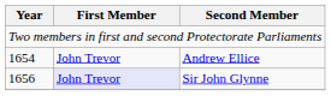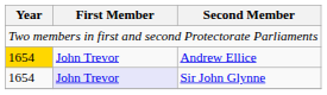Andrew Ellice | Year: no background -> gold background
Sir John Glynne | Year: 1656 -> 1654
